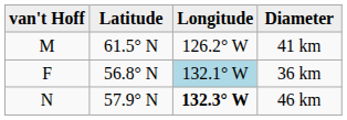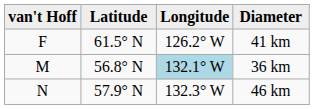41 km | van't Hoff: M -> F
36 km | van't Hoff: F -> M
46 km | Longitude: bold -> normal
